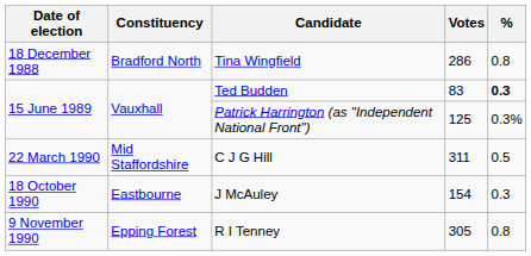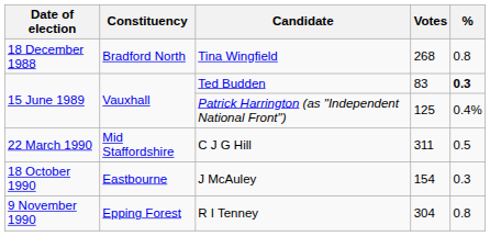Tina Wingfield | Votes: 286 -> 268
Patrick Harrington (as "Independent National Front") | %: 0.3% -> 0.4%
R I Tenney | Votes: 305 -> 304
